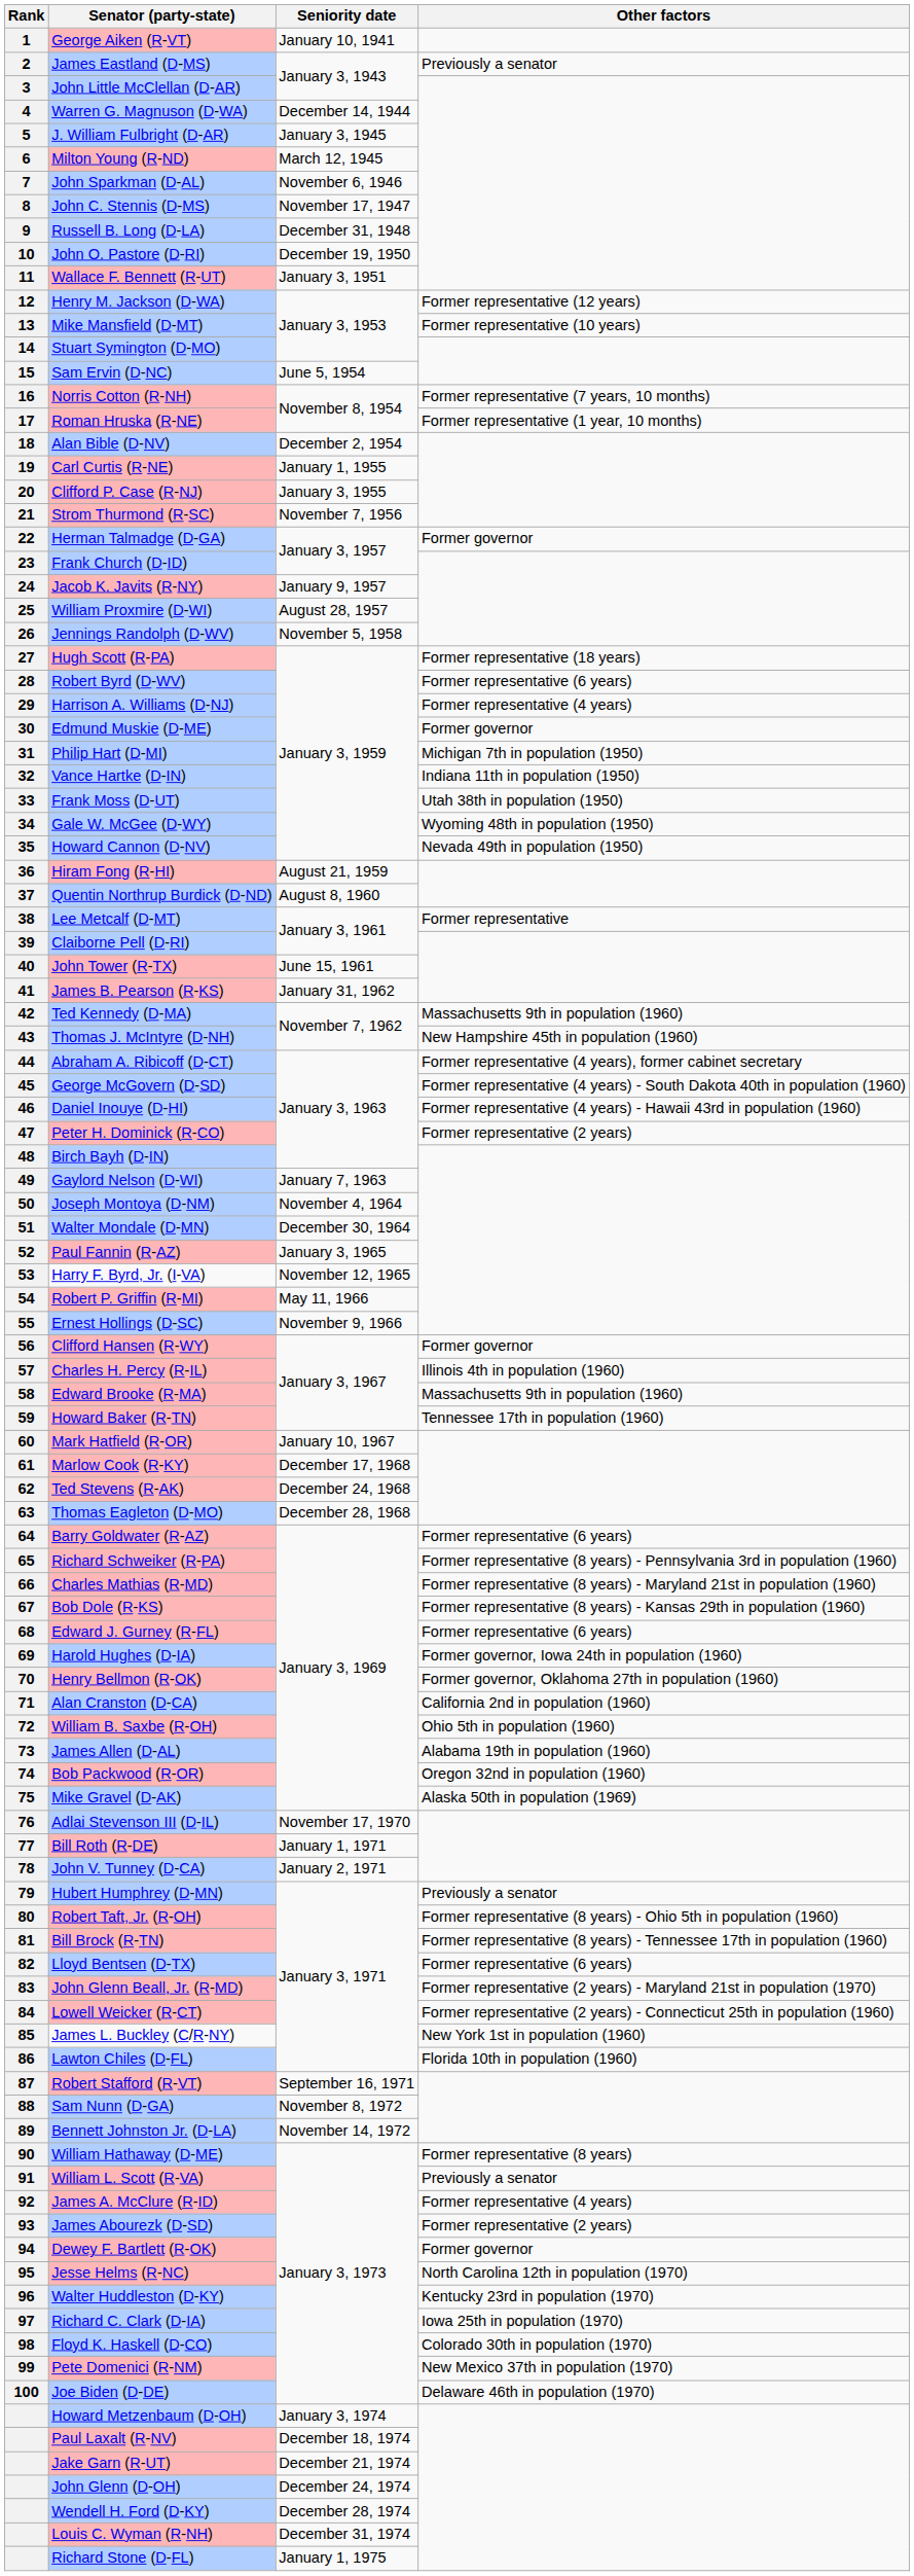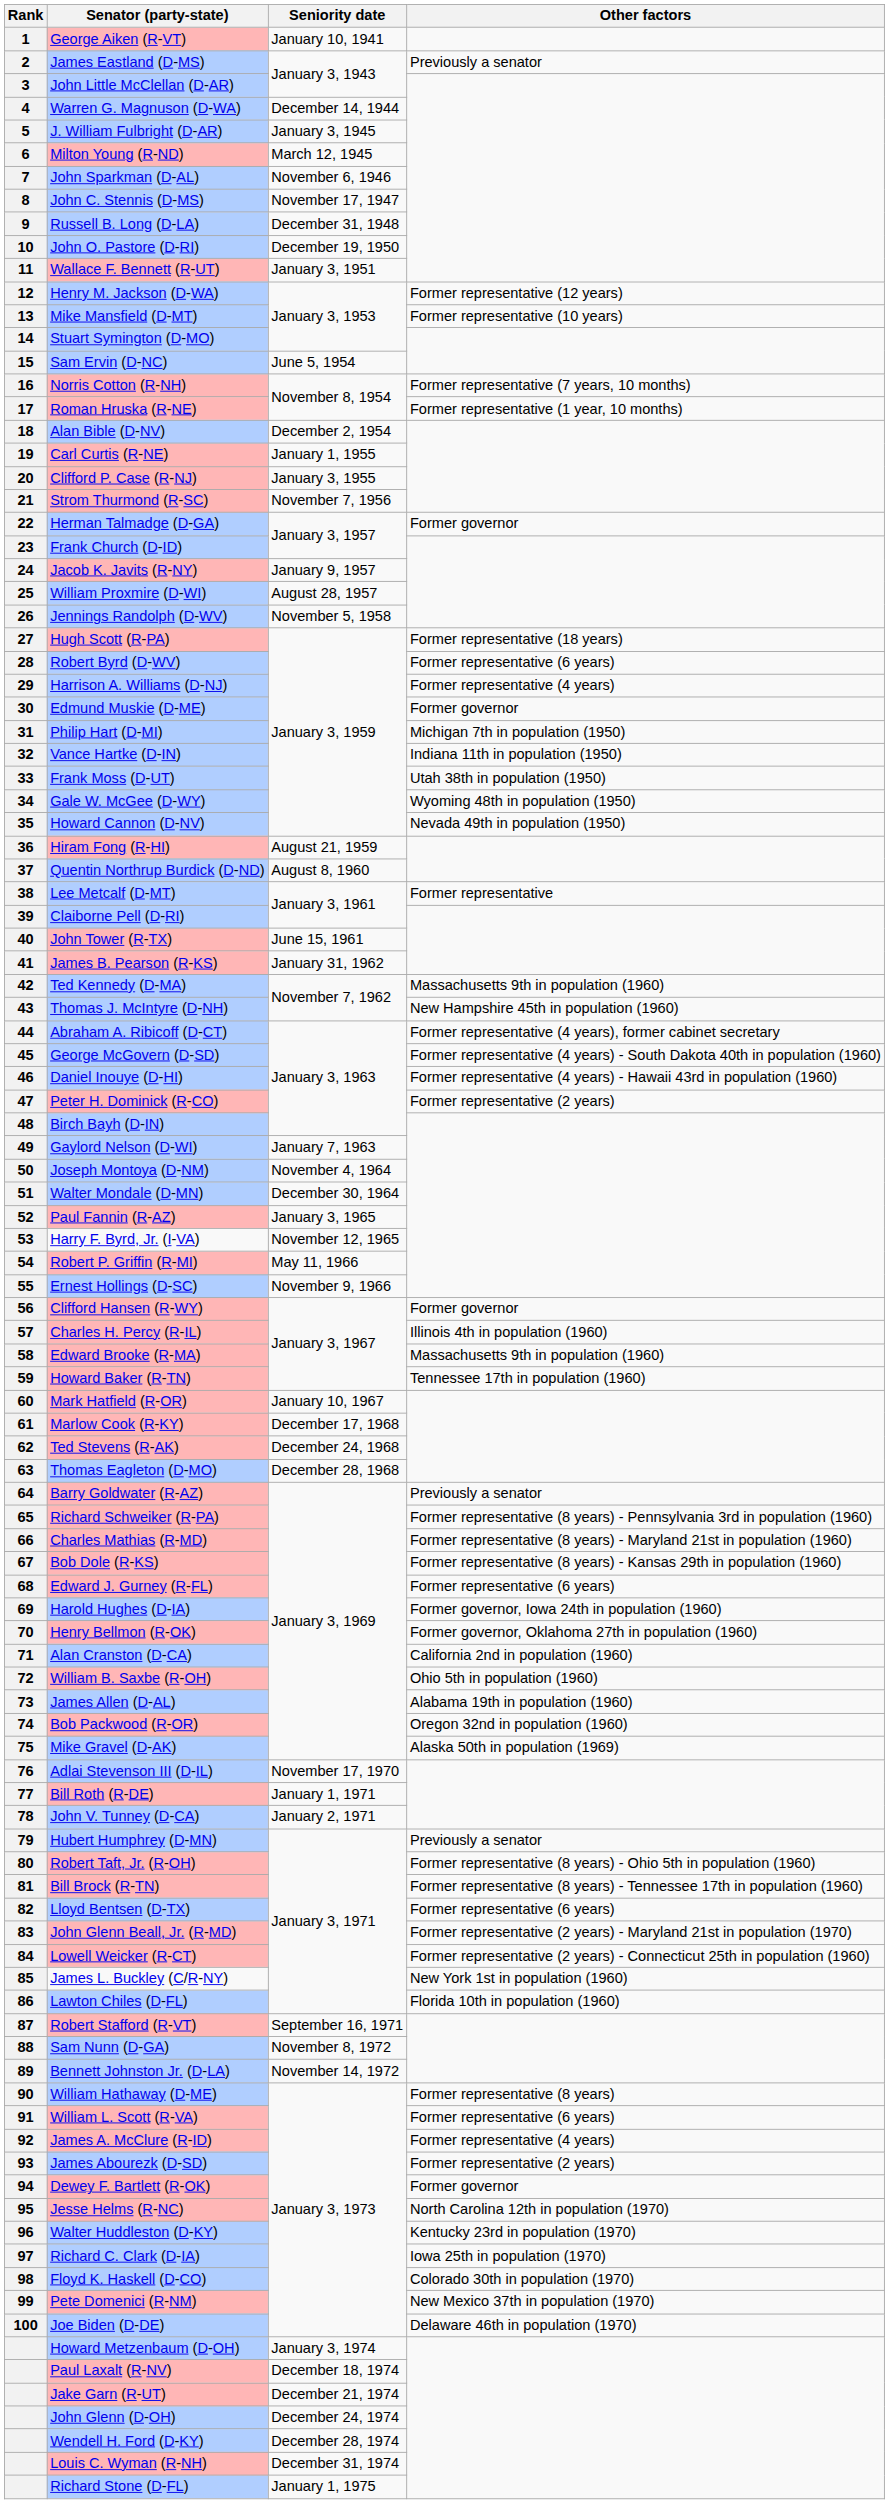Barry Goldwater (R-AZ) | Other factors: Former representative (6 years) -> Previously a senator
William L. Scott (R-VA) | Other factors: Previously a senator -> Former representative (6 years)
